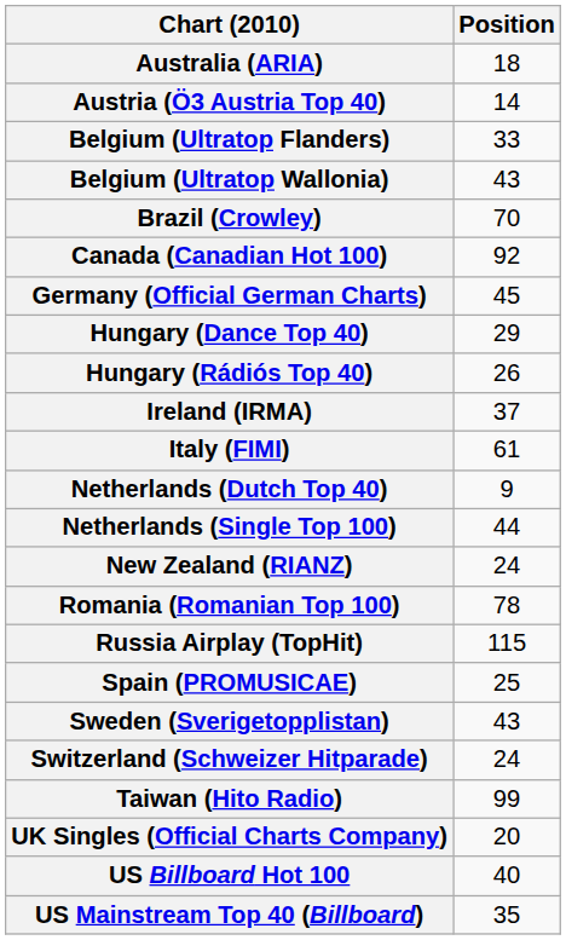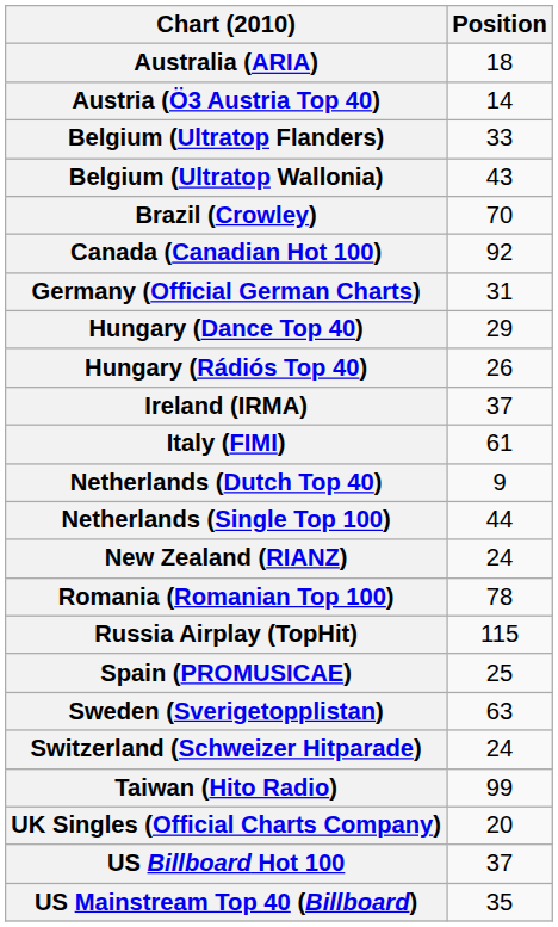Germany (Official German Charts) | Position: 45 -> 31
Sweden (Sverigetopplistan) | Position: 43 -> 63
US Billboard Hot 100 | Position: 40 -> 37
